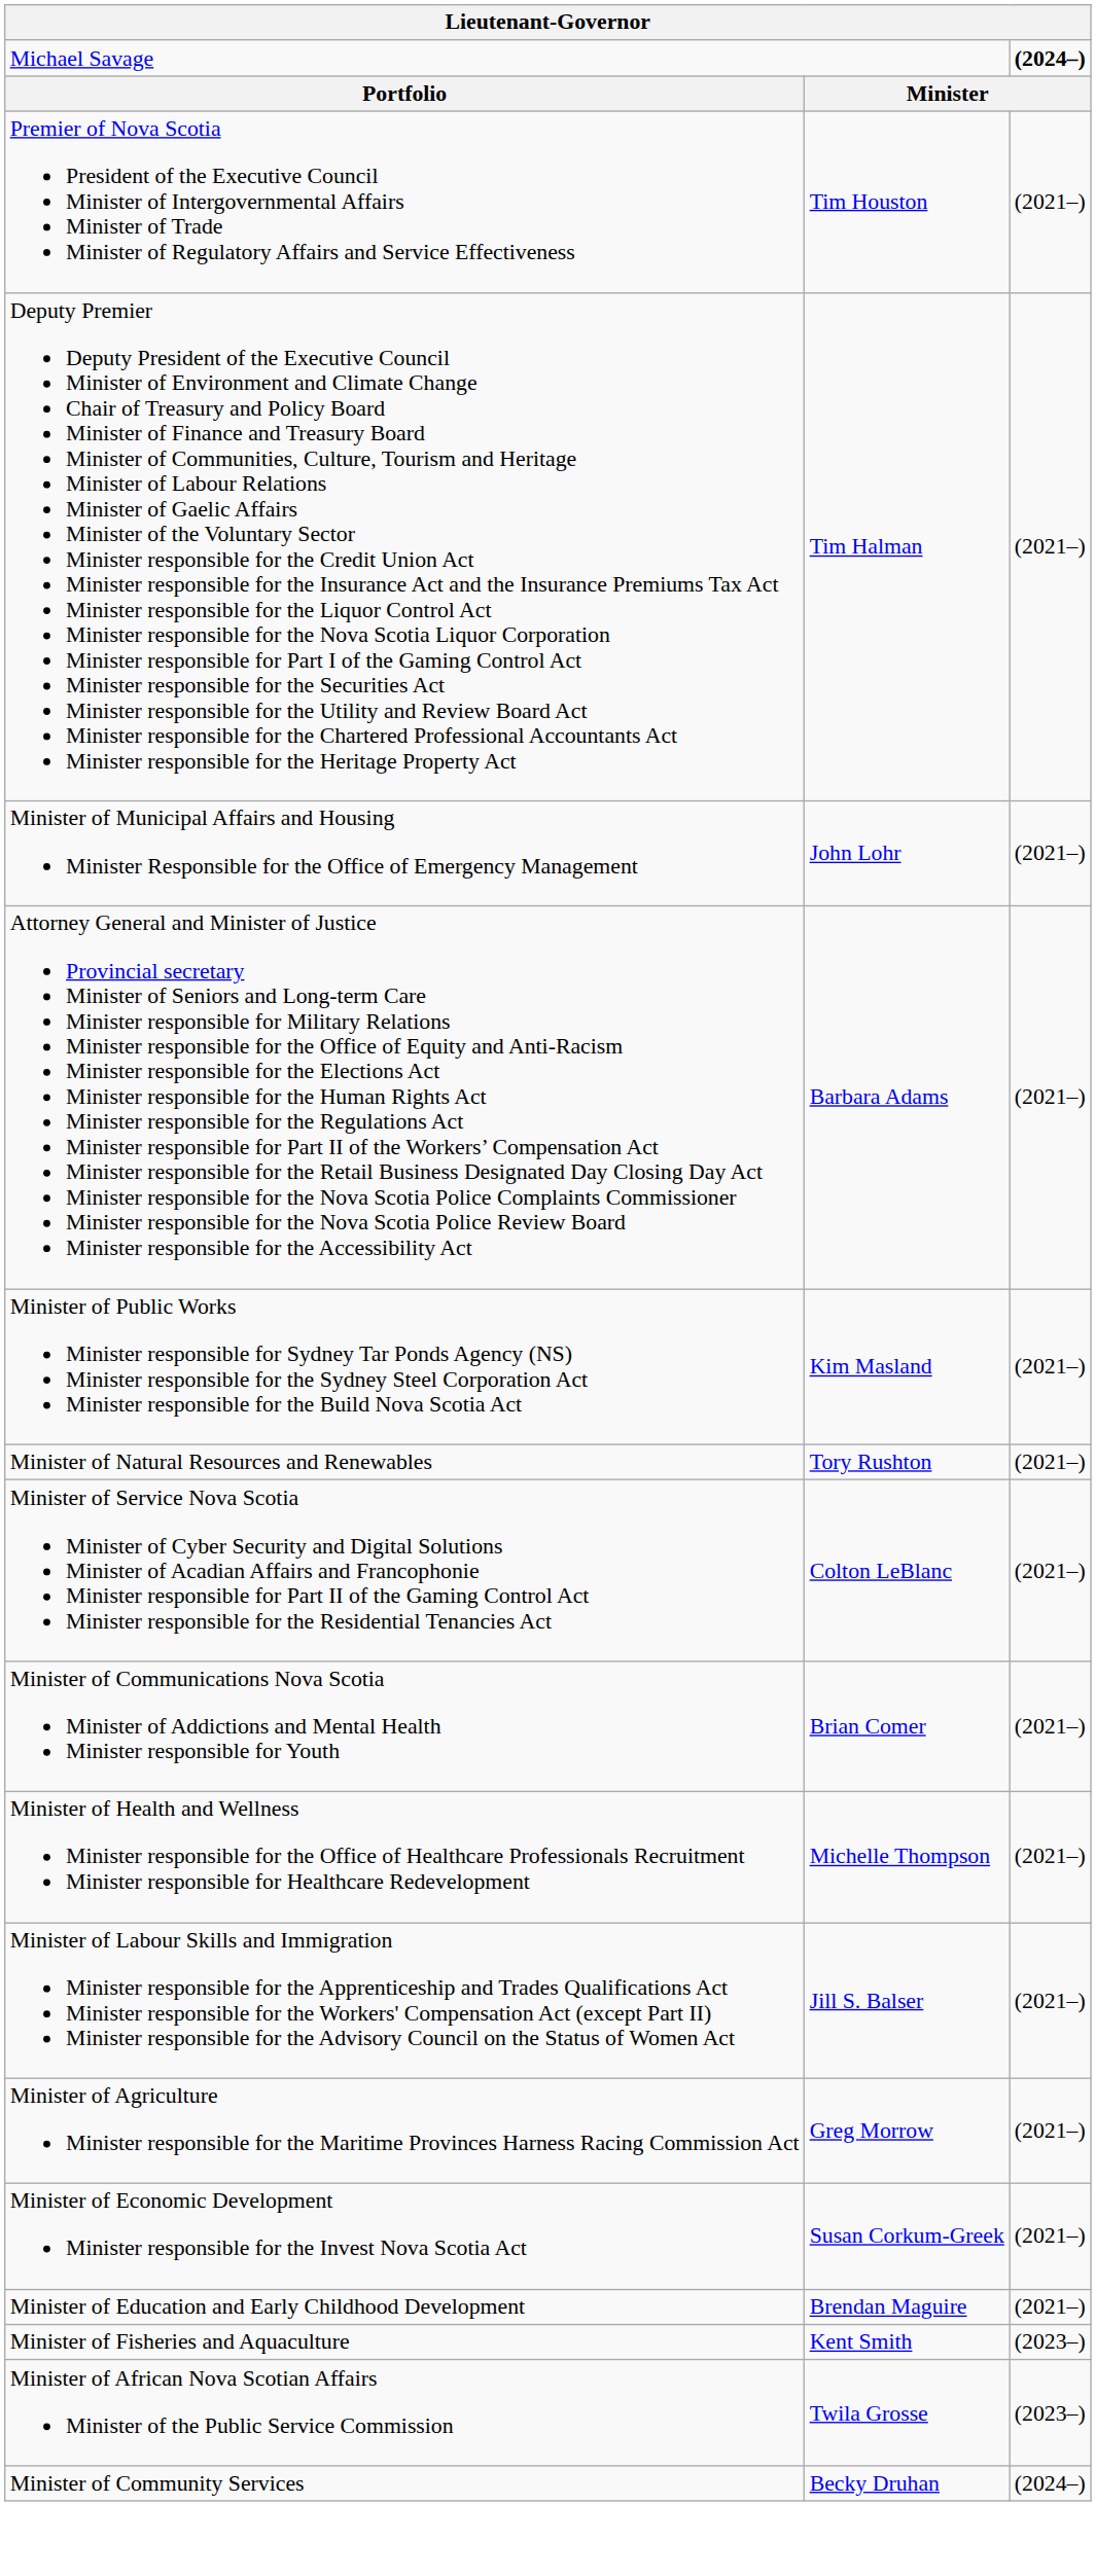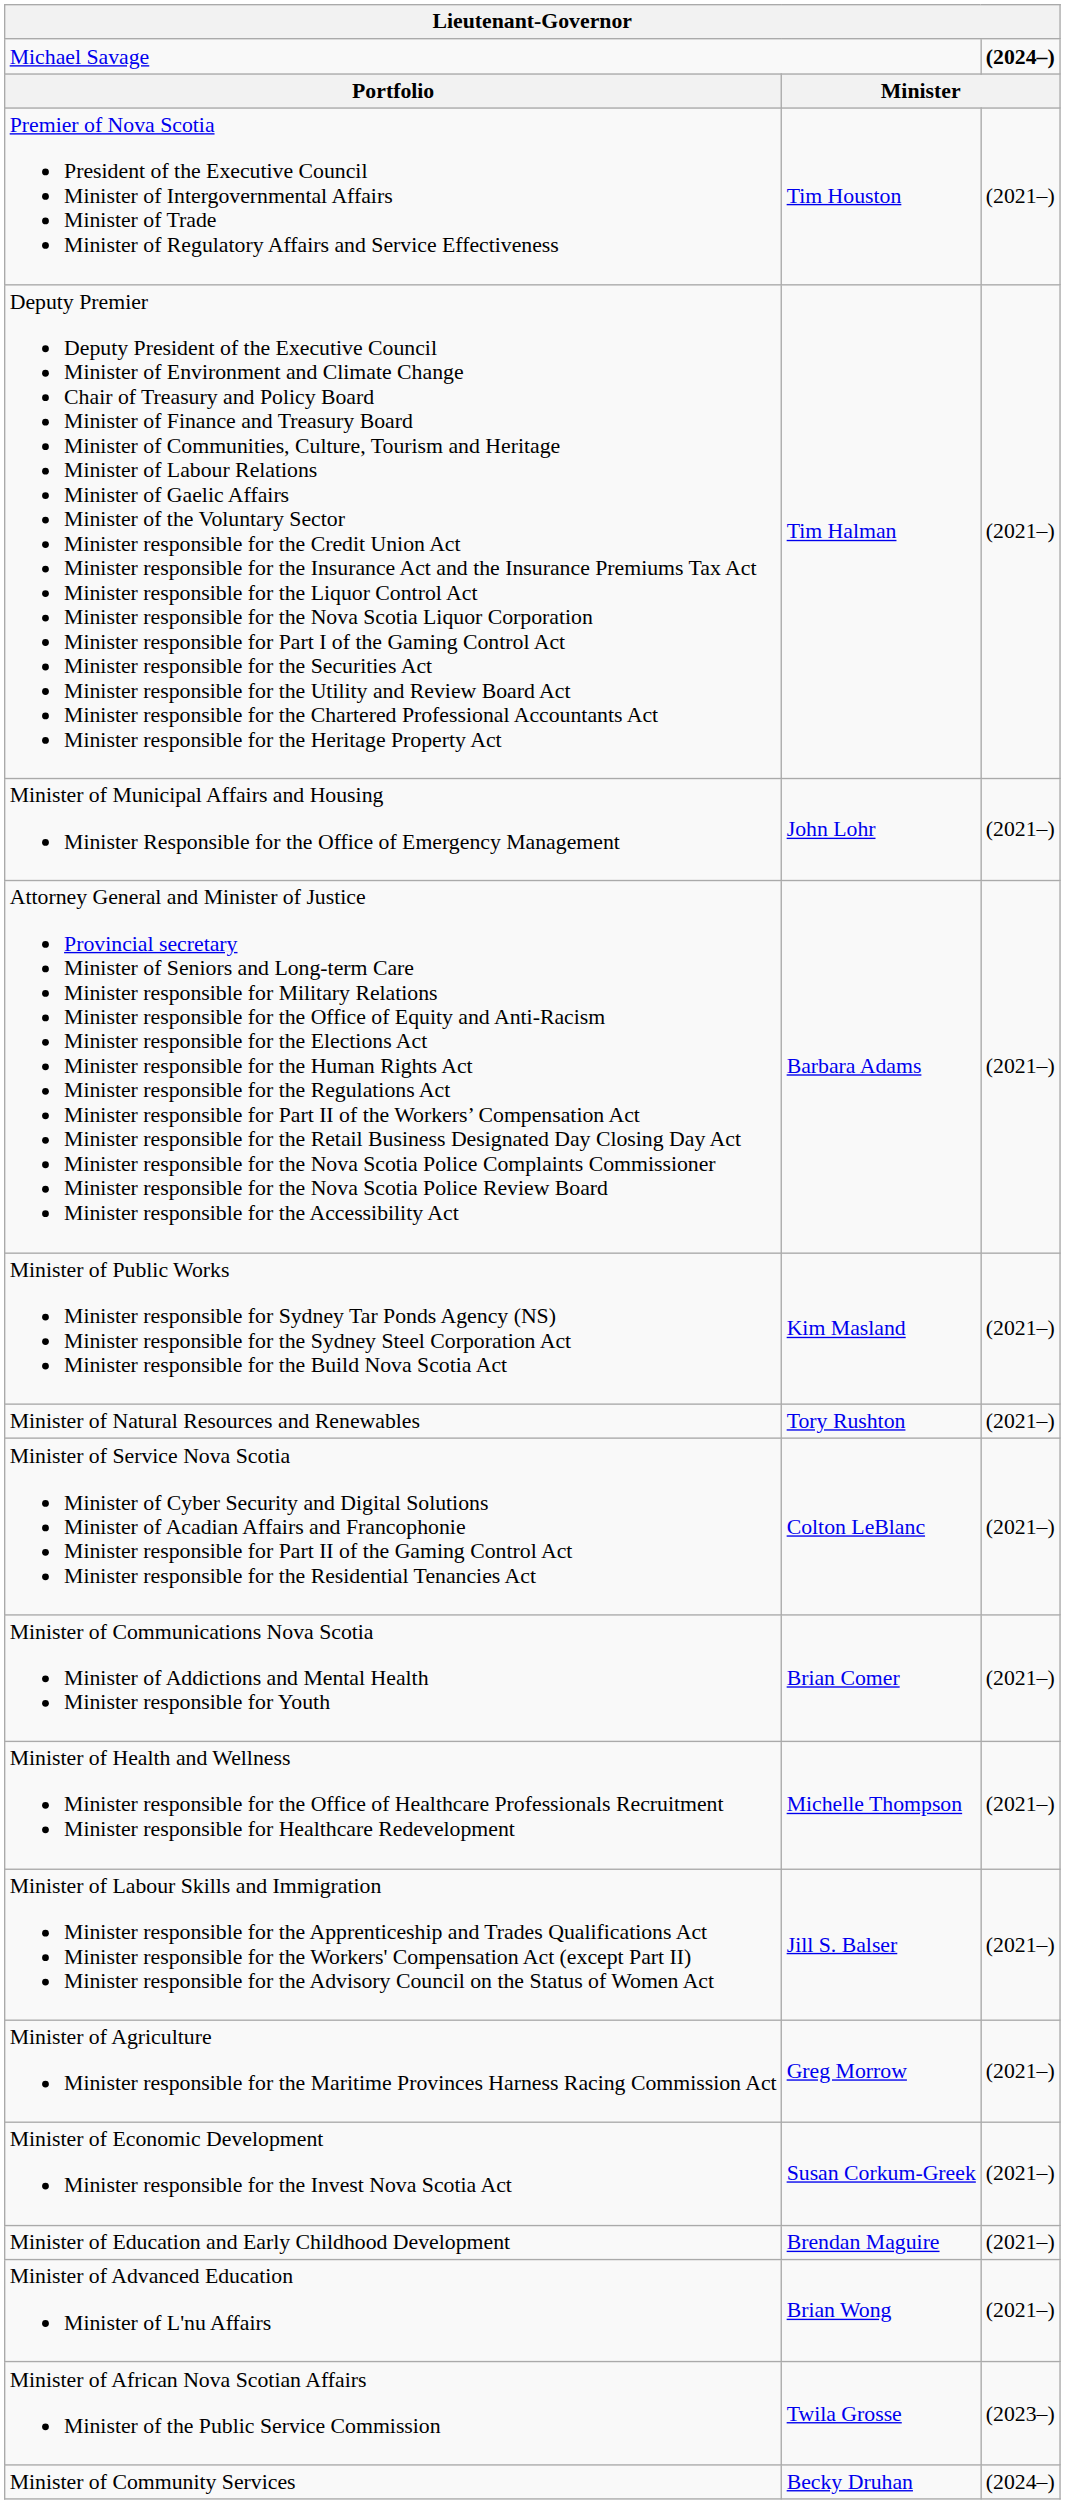+ row: Minister of Advanced Education Minister of L'nu Affairs | Brian Wong | (2021–)
- row: Minister of Fisheries and Aquaculture | Kent Smith | (2023–)
